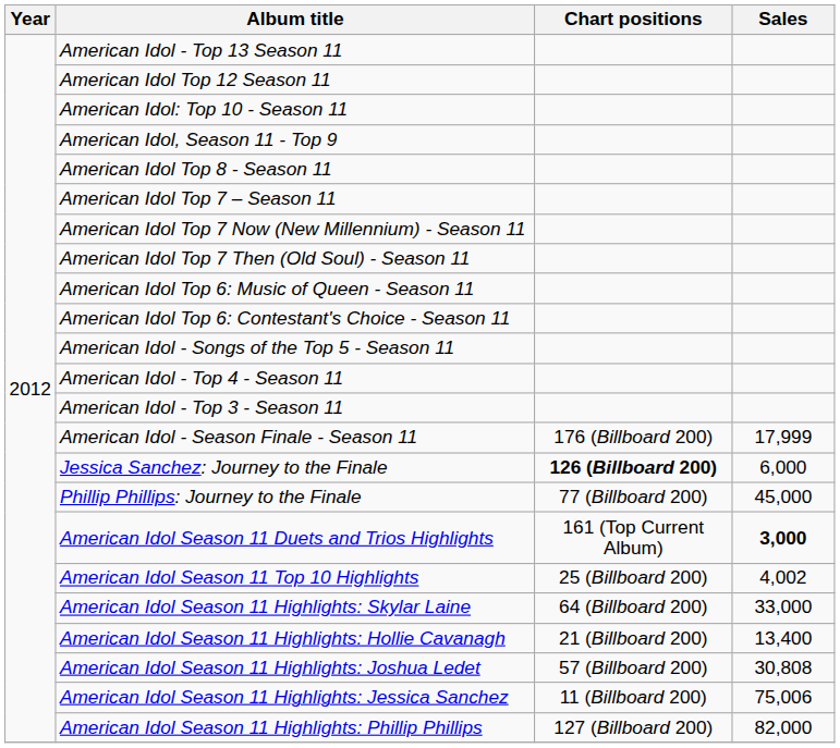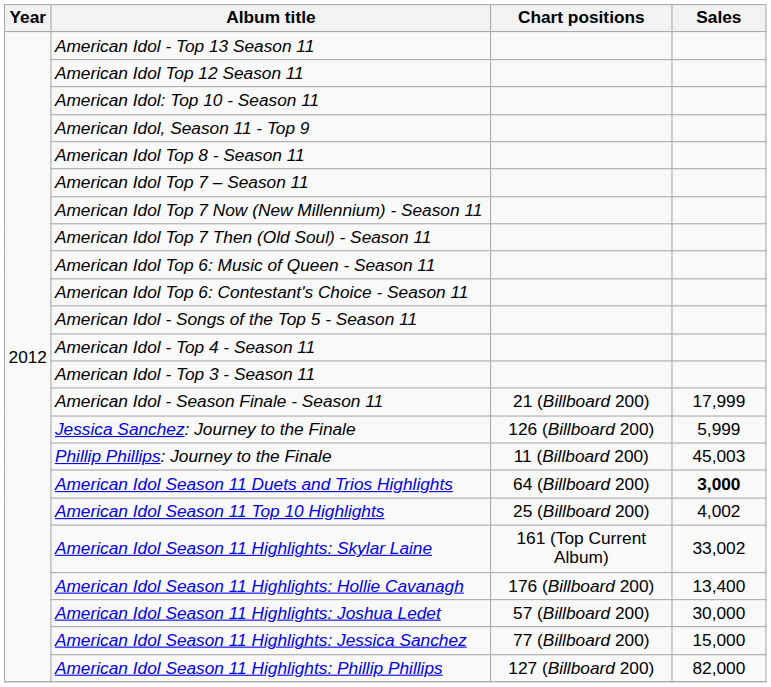American Idol - Season Finale - Season 11 | Chart positions: 176 (Billboard 200) -> 21 (Billboard 200)
Jessica Sanchez: Journey to the Finale | Chart positions: bold -> normal
Jessica Sanchez: Journey to the Finale | Sales: 6,000 -> 5,999
Phillip Phillips: Journey to the Finale | Chart positions: 77 (Billboard 200) -> 11 (Billboard 200)
Phillip Phillips: Journey to the Finale | Sales: 45,000 -> 45,003
American Idol Season 11 Duets and Trios Highlights | Chart positions: 161 (Top Current Album) -> 64 (Billboard 200)
American Idol Season 11 Highlights: Skylar Laine | Chart positions: 64 (Billboard 200) -> 161 (Top Current Album)
American Idol Season 11 Highlights: Skylar Laine | Sales: 33,000 -> 33,002
American Idol Season 11 Highlights: Hollie Cavanagh | Chart positions: 21 (Billboard 200) -> 176 (Billboard 200)
American Idol Season 11 Highlights: Joshua Ledet | Sales: 30,808 -> 30,000
American Idol Season 11 Highlights: Jessica Sanchez | Chart positions: 11 (Billboard 200) -> 77 (Billboard 200)
American Idol Season 11 Highlights: Jessica Sanchez | Sales: 75,006 -> 15,000
